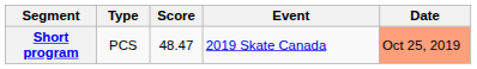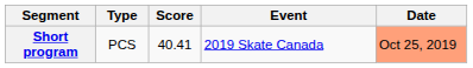Short program | Score: 48.47 -> 40.41
